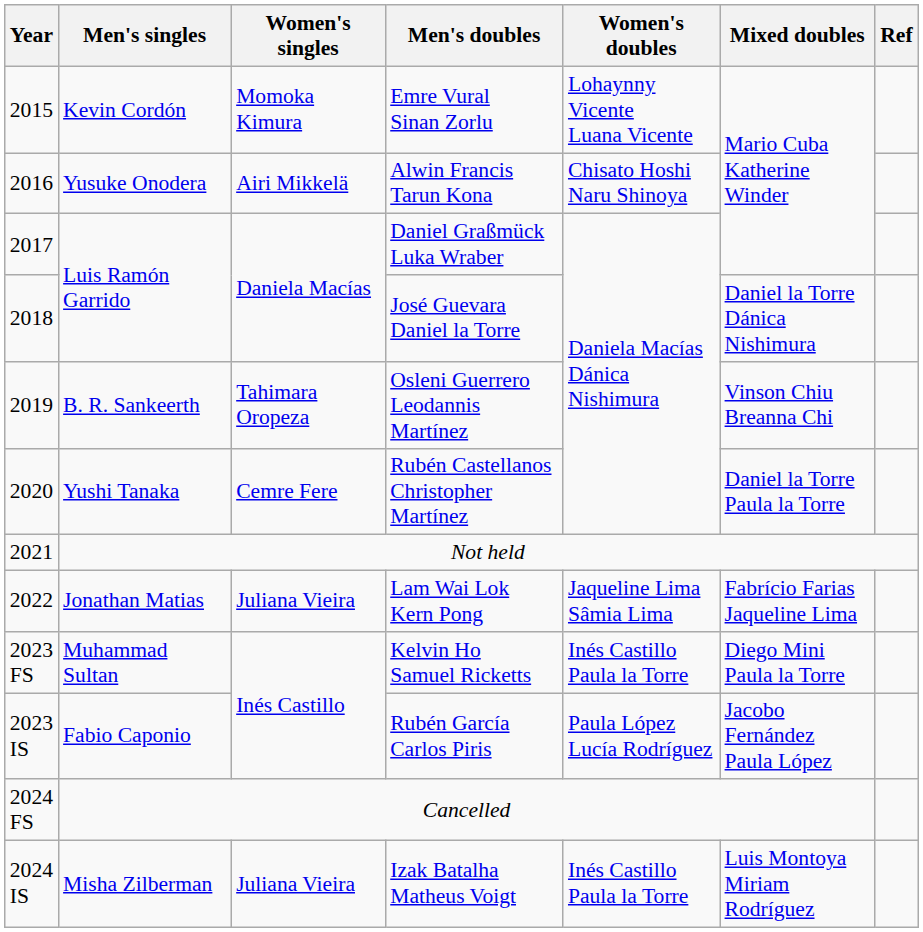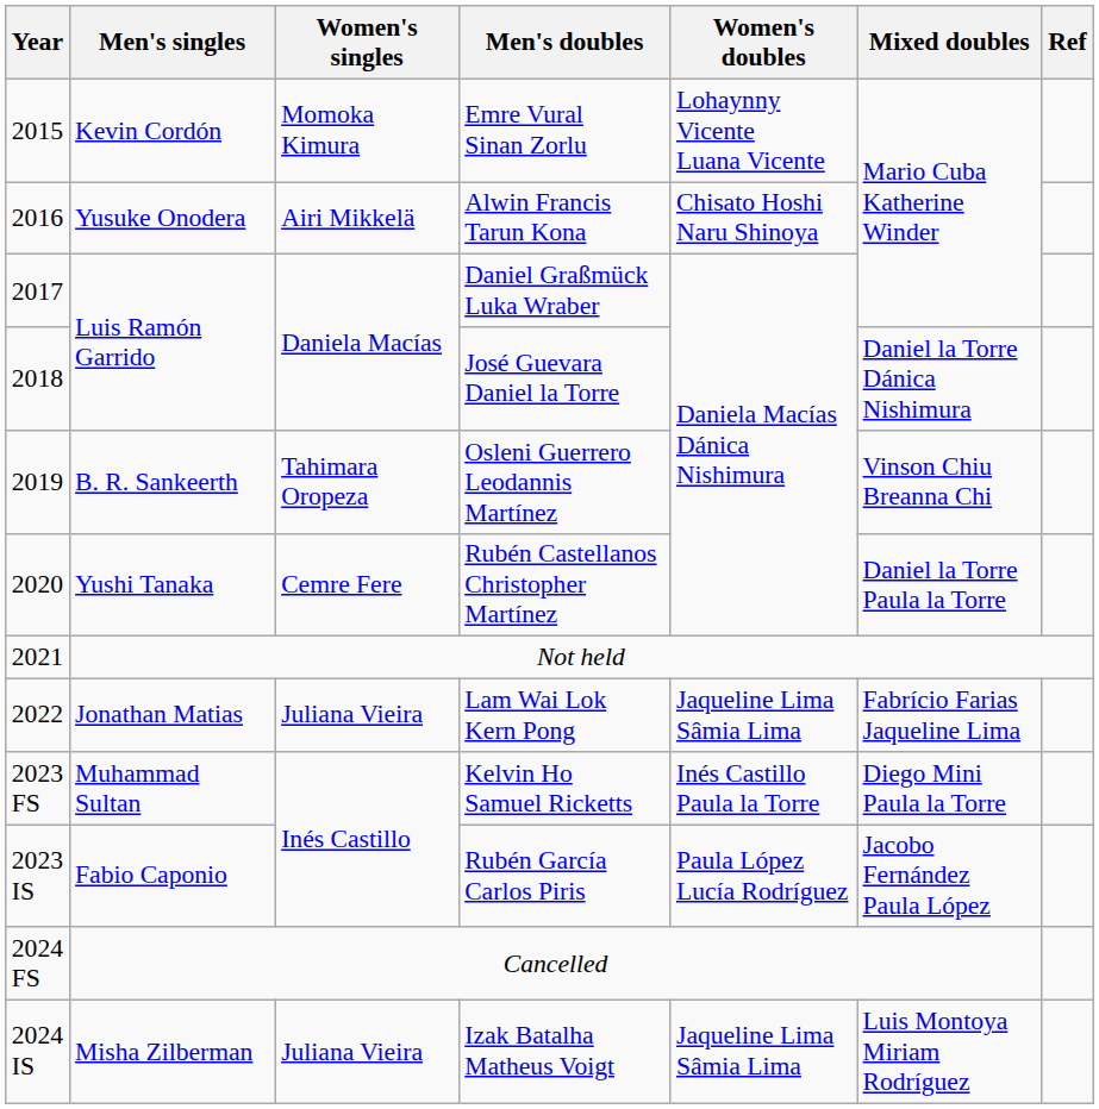Izak Batalha Matheus Voigt | Women's doubles: Inés Castillo Paula la Torre -> Jaqueline Lima Sâmia Lima
